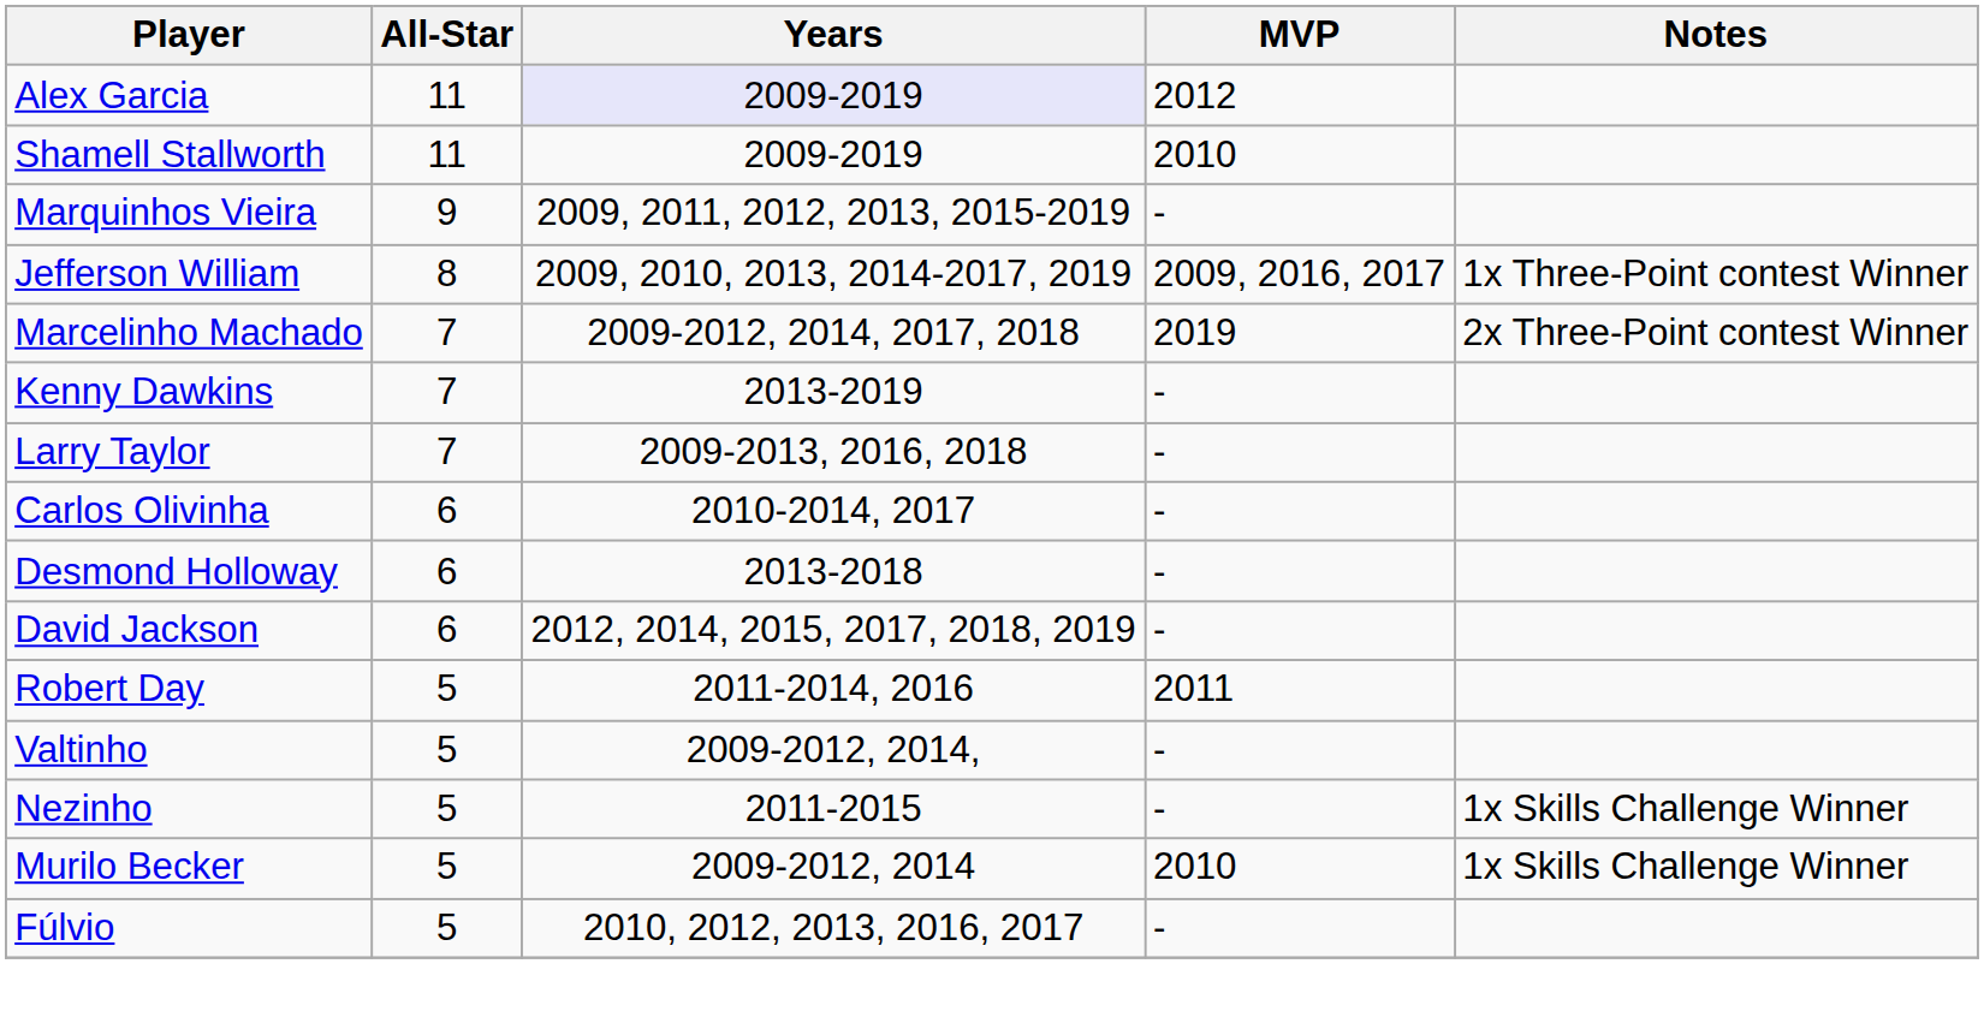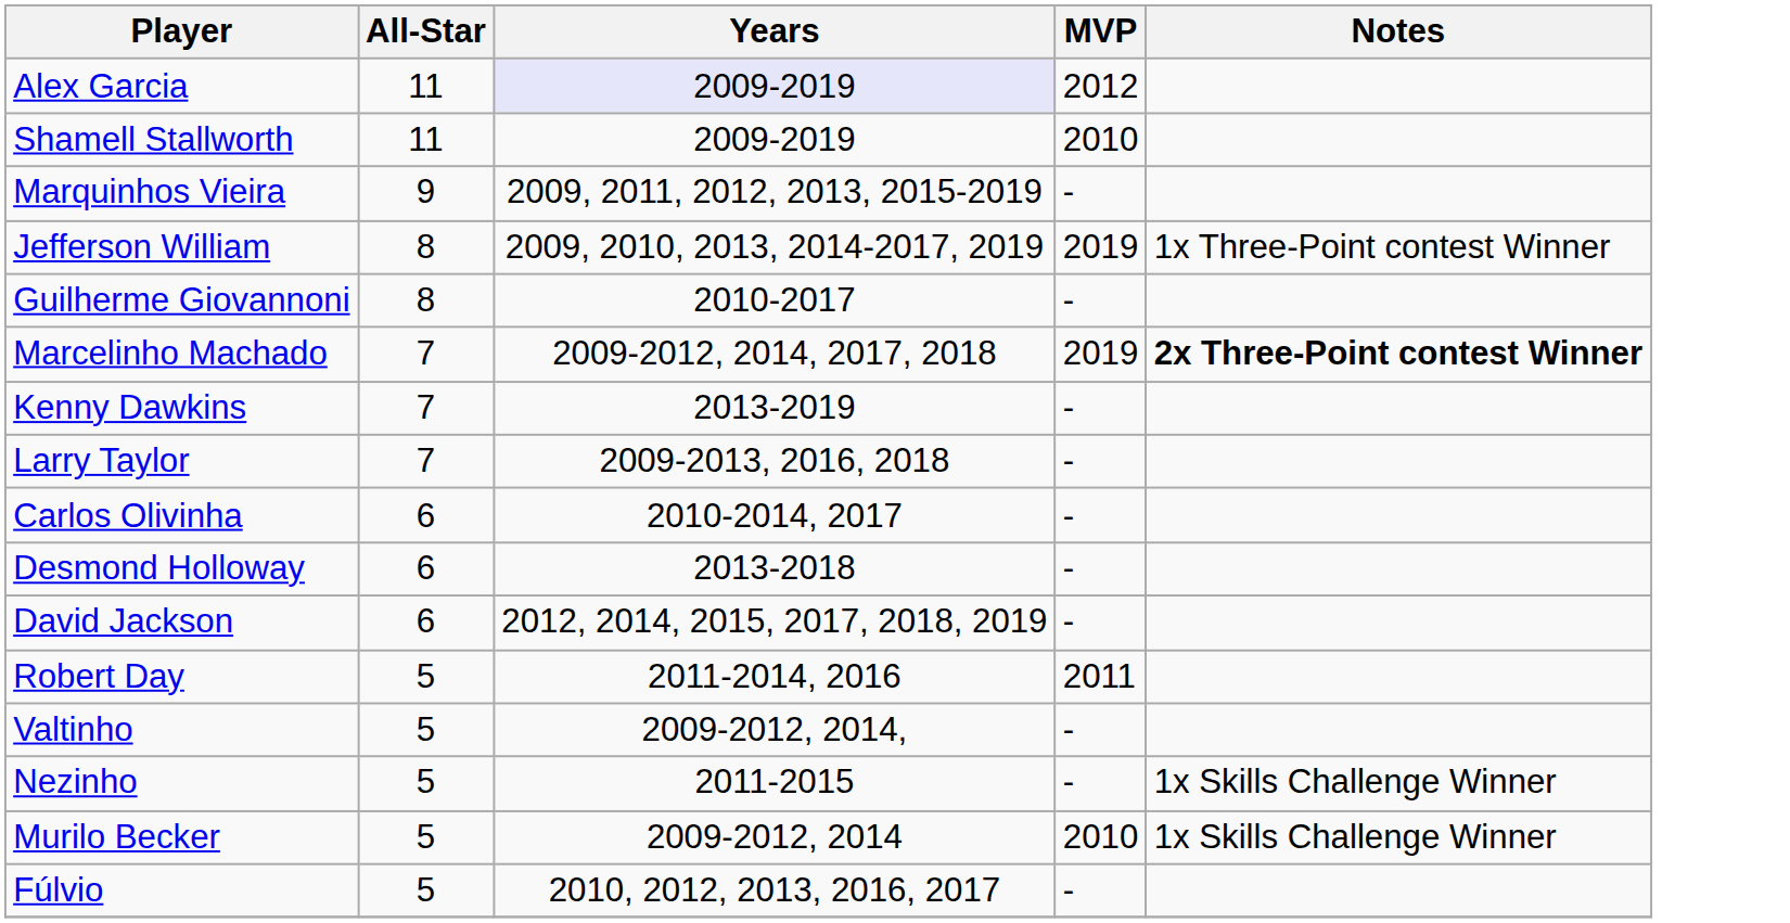Jefferson William | MVP: 2009, 2016, 2017 -> 2019
+ row: Guilherme Giovannoni | 8 | 2010-2017 | -
Marcelinho Machado | Notes: normal -> bold
